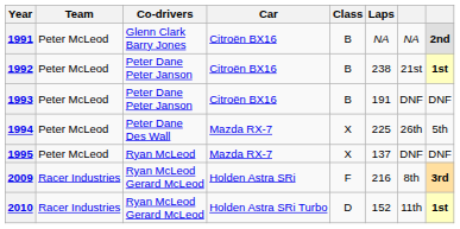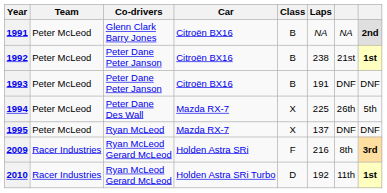2010 | Laps: 152 -> 192
